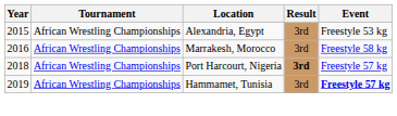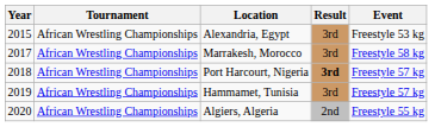Marrakesh, Morocco | Year: 2016 -> 2017
Hammamet, Tunisia | Event: bold -> normal
+ row: 2020 | African Wrestling Championships | Algiers, Algeria | 2nd | Freestyle 55 kg
